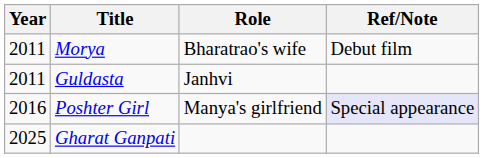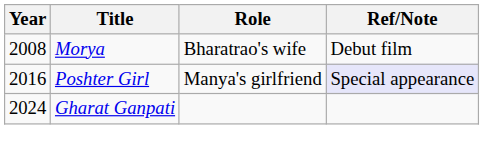Morya | Year: 2011 -> 2008
- row: 2011 | Guldasta | Janhvi
Gharat Ganpati | Year: 2025 -> 2024
